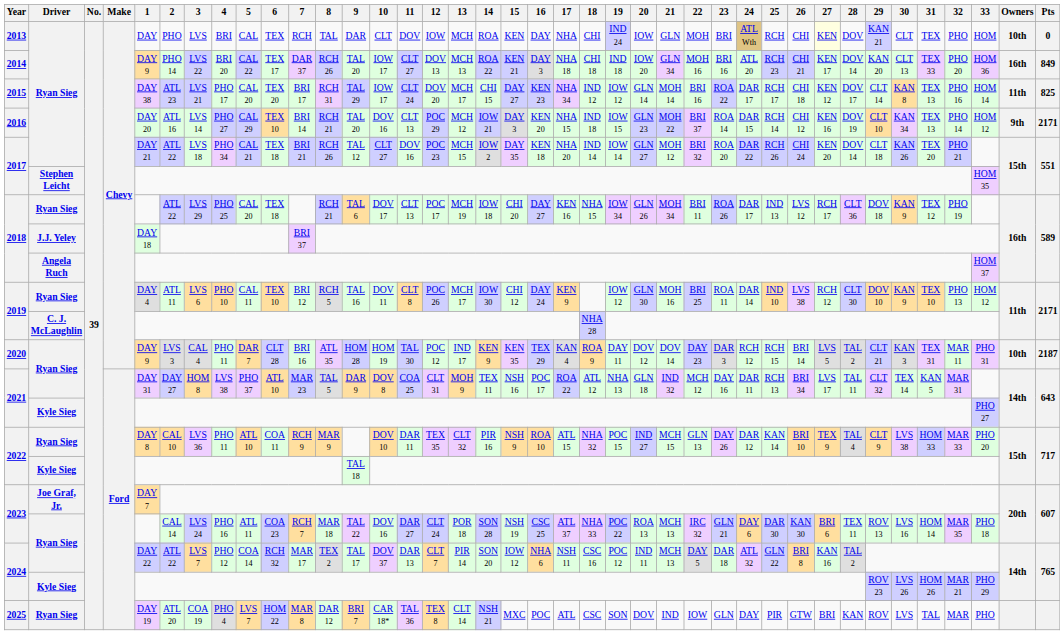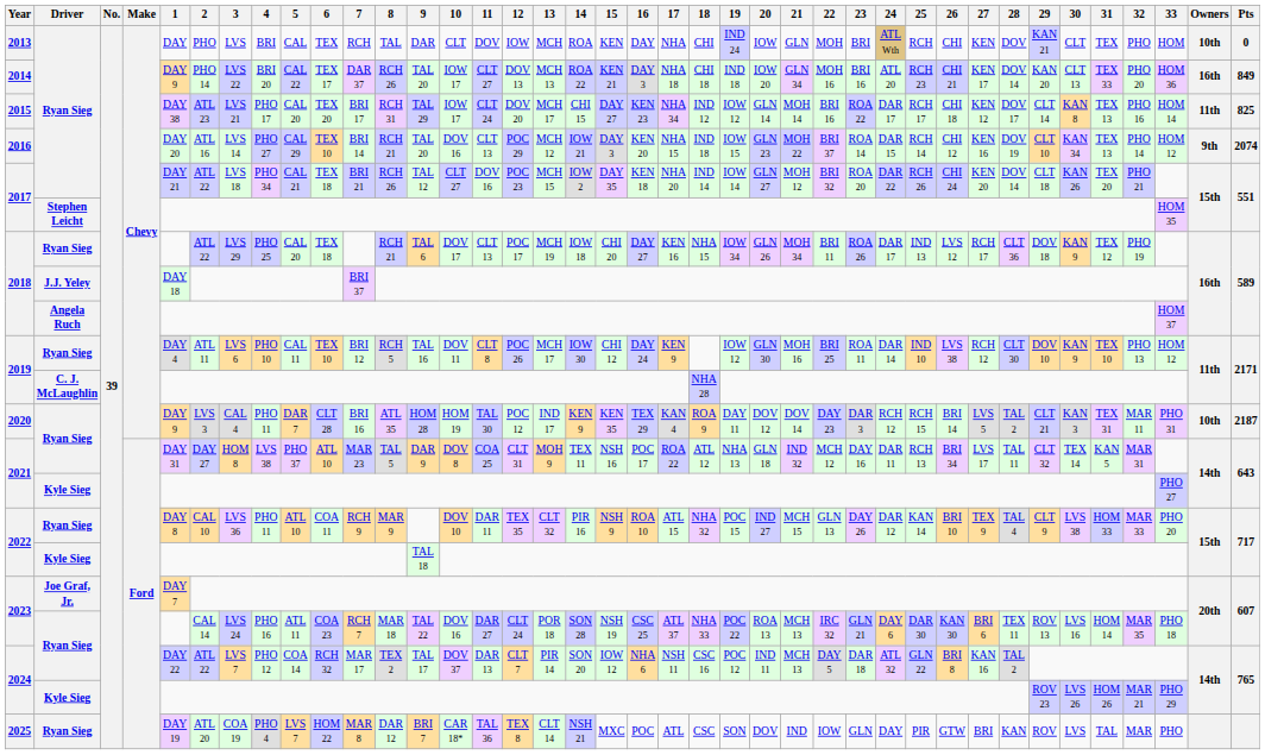2013 | 27: lightyellow background -> no background
2016 | Pts: 2171 -> 2074
